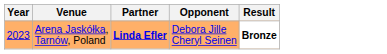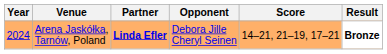+ column: Score | 14–21, 21–19, 17–21
Arena Jaskółka, Tarnów, Poland | Year: 2023 -> 2024
